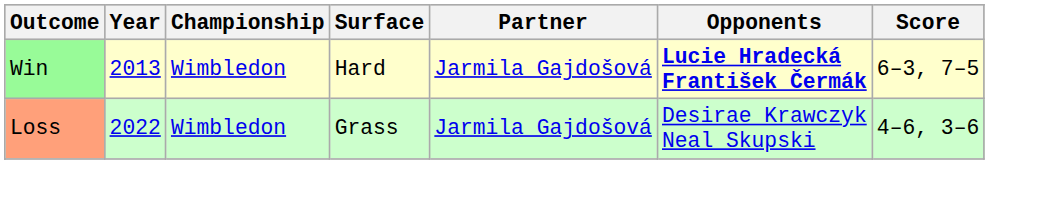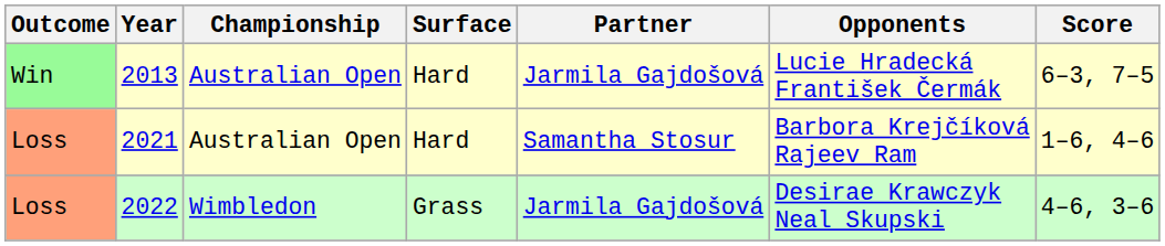2013 | Championship: Wimbledon -> Australian Open
2013 | Opponents: bold -> normal
+ row: Loss | 2021 | Australian Open | Hard | Samantha Stosur | Barbora Krejčíková Rajeev Ram | 1–6, 4–6
